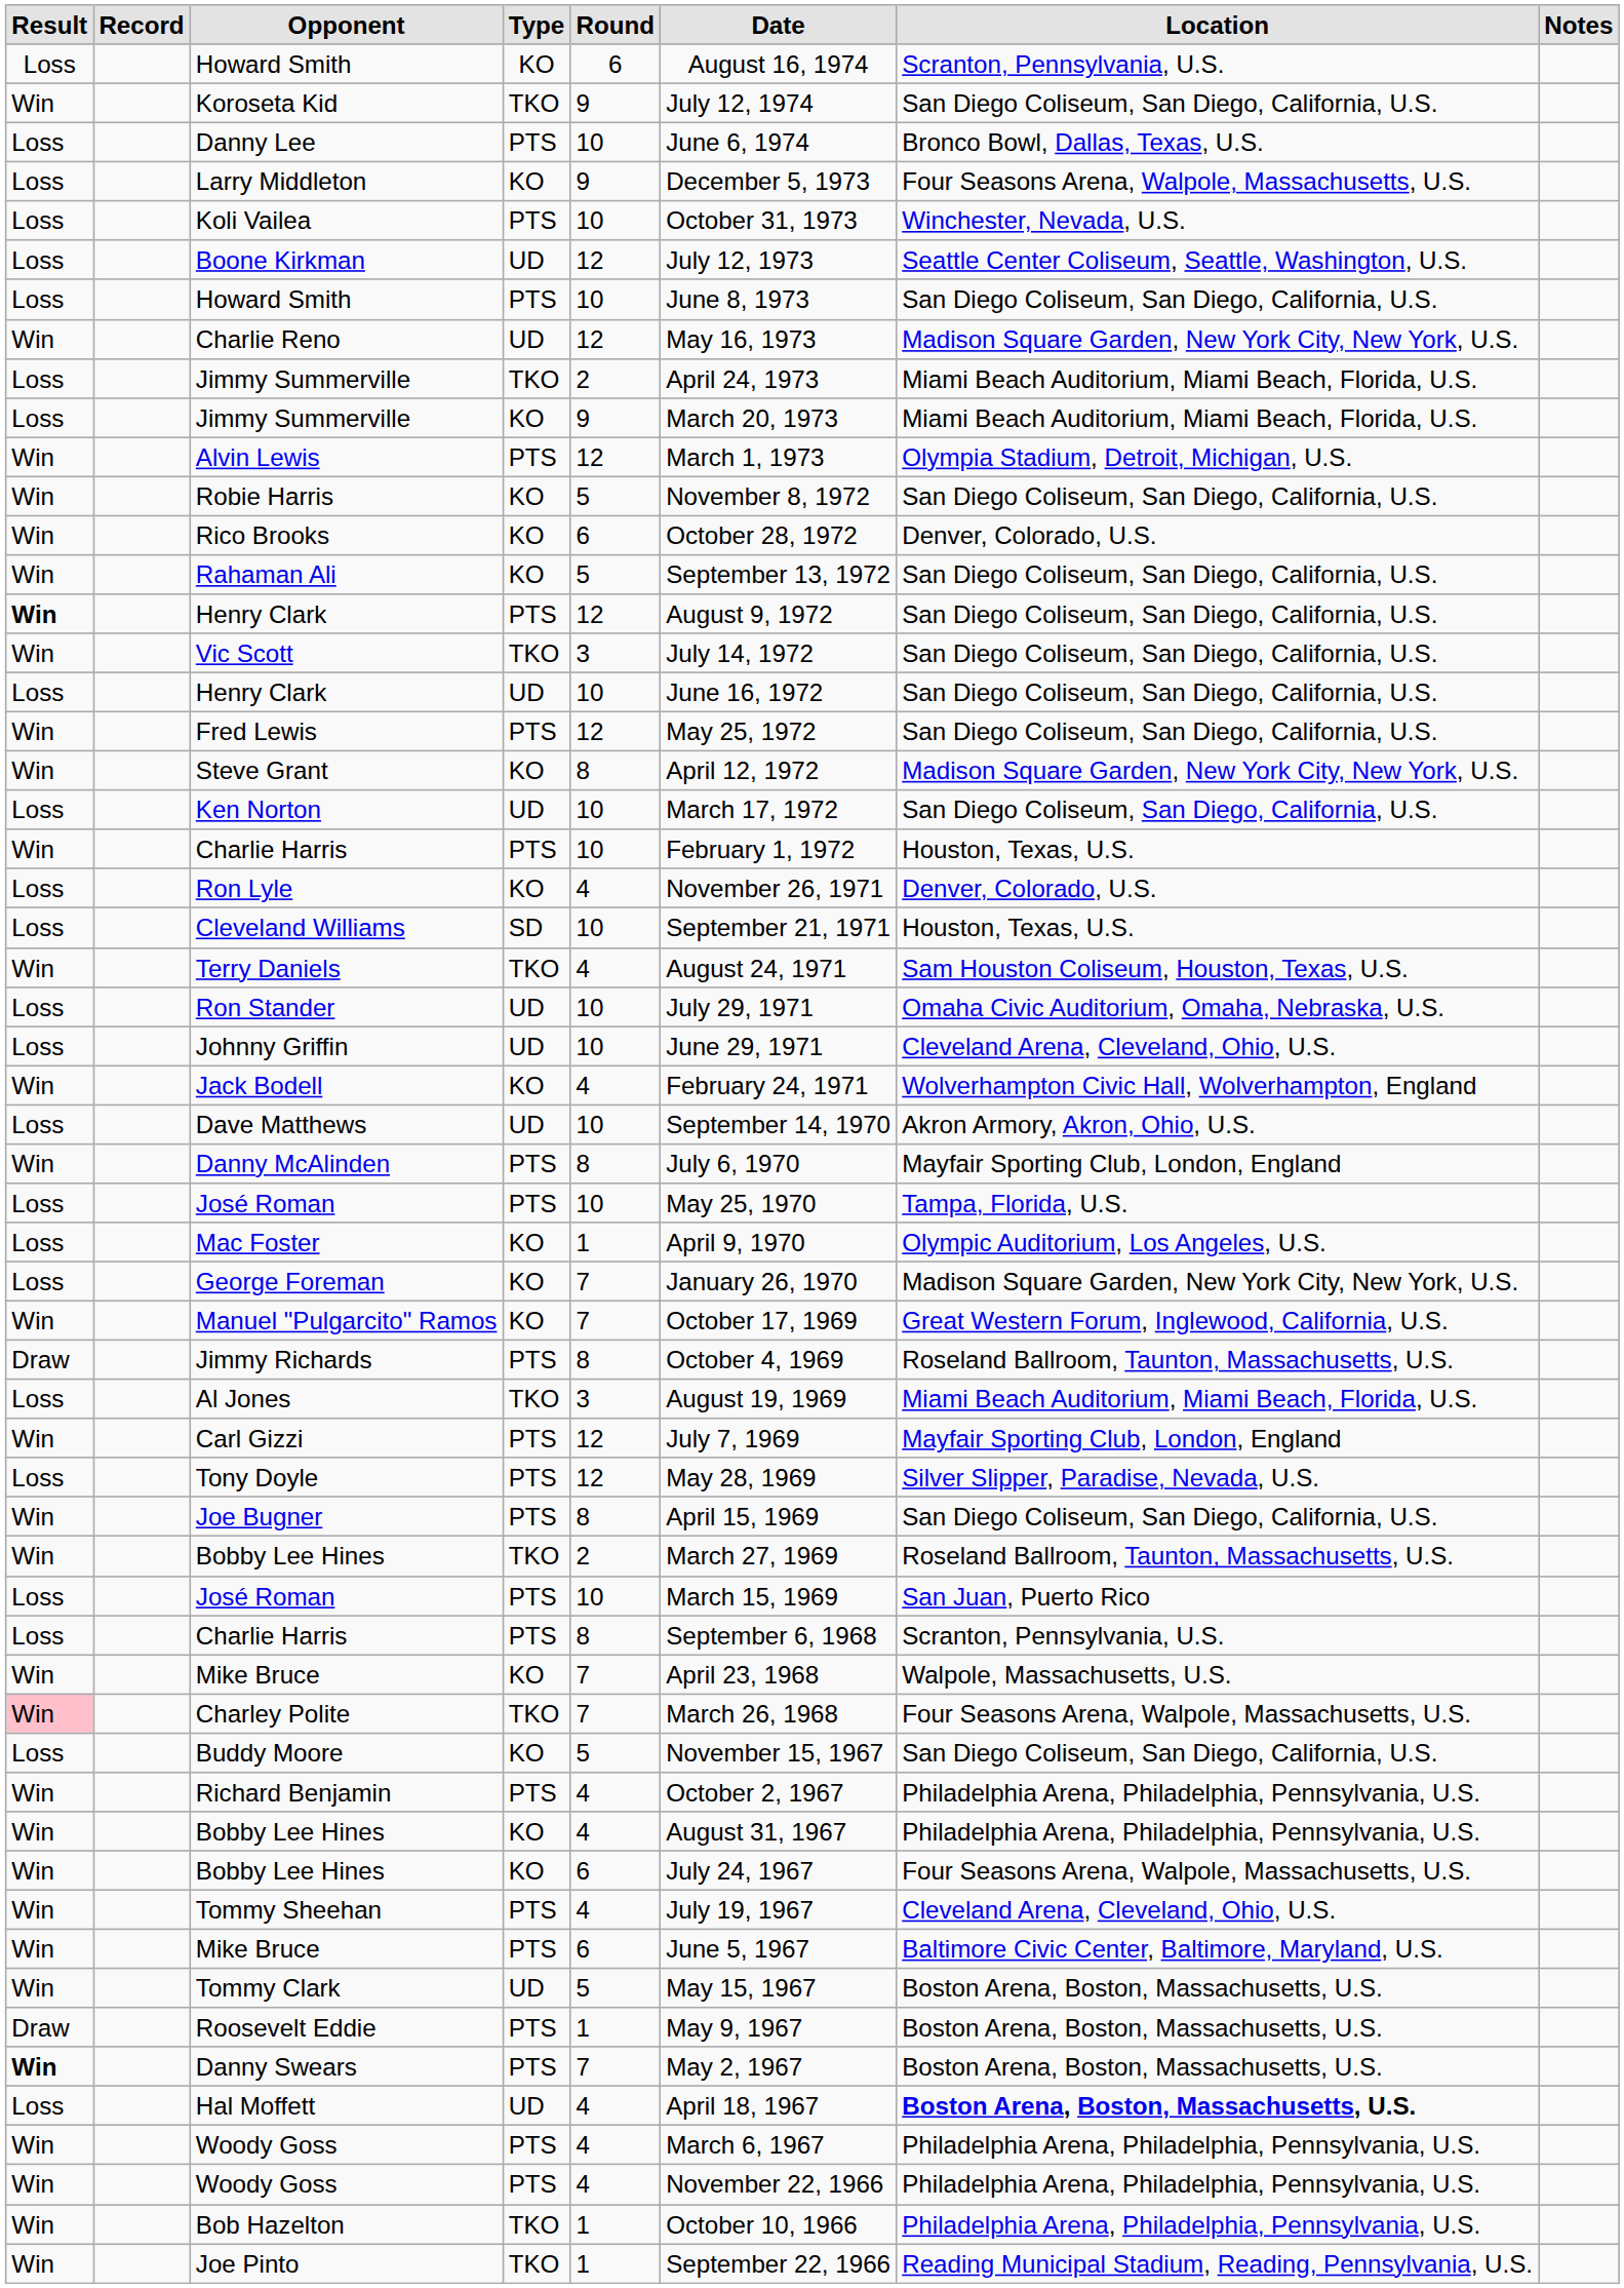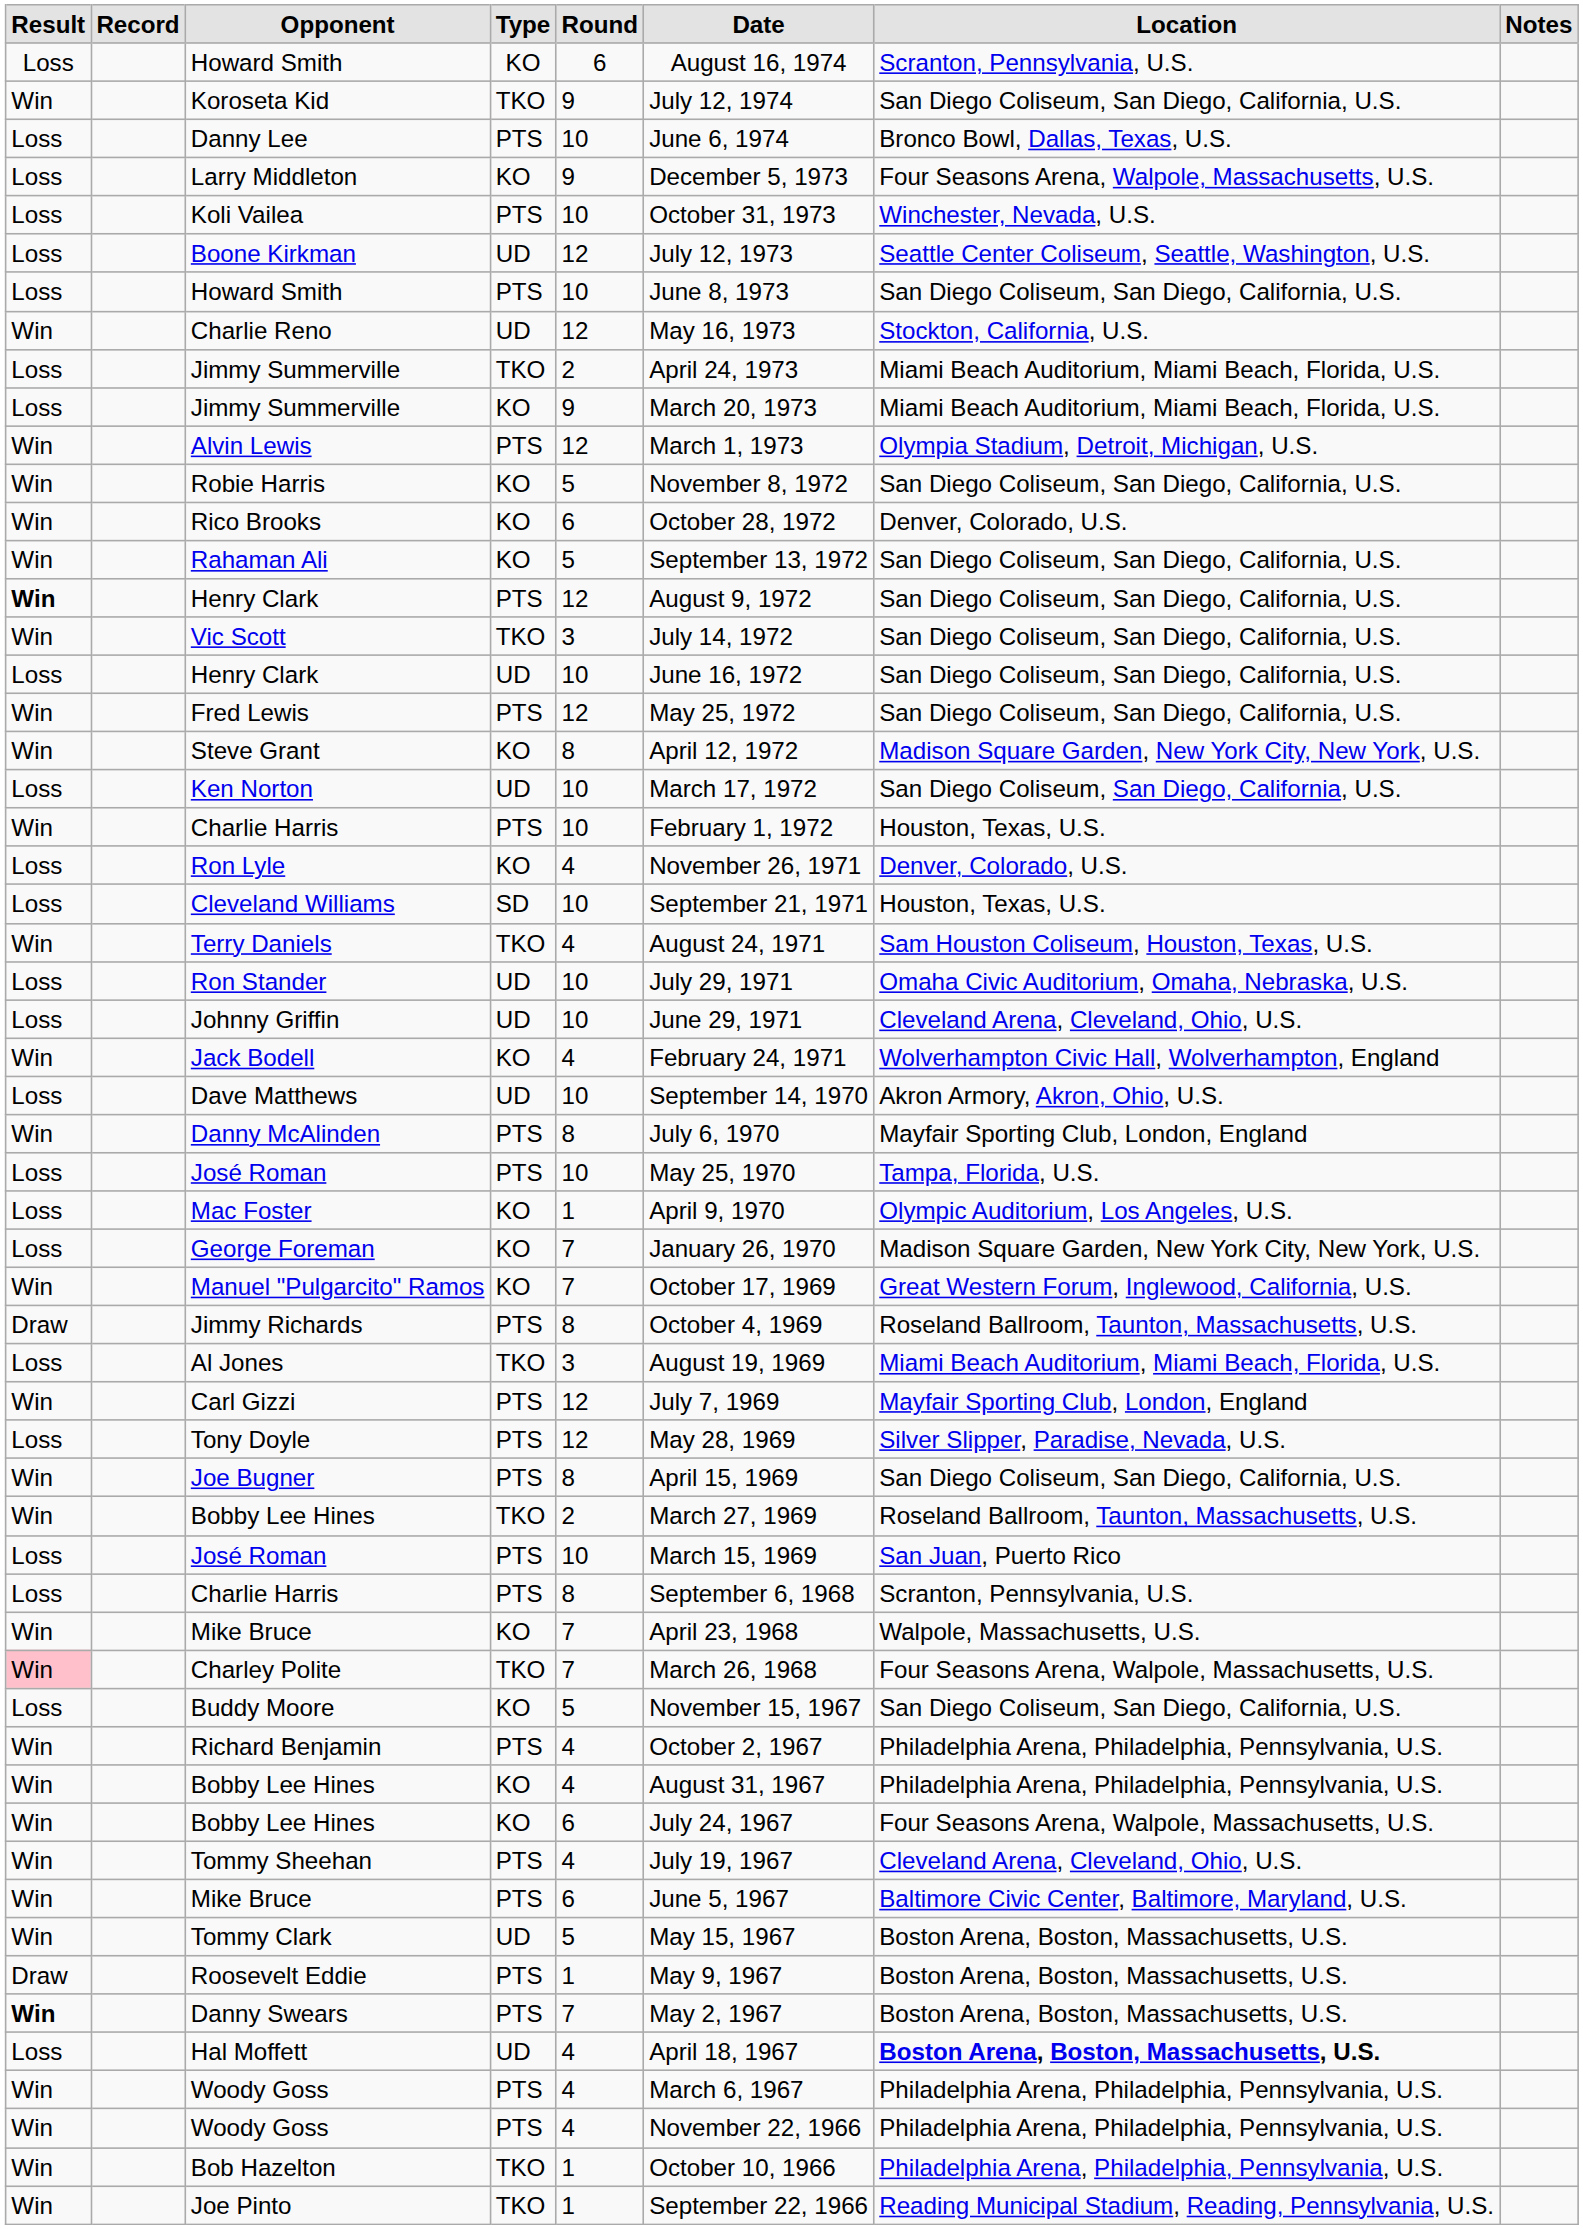Charlie Reno | Location: Madison Square Garden, New York City, New York, U.S. -> Stockton, California, U.S.
